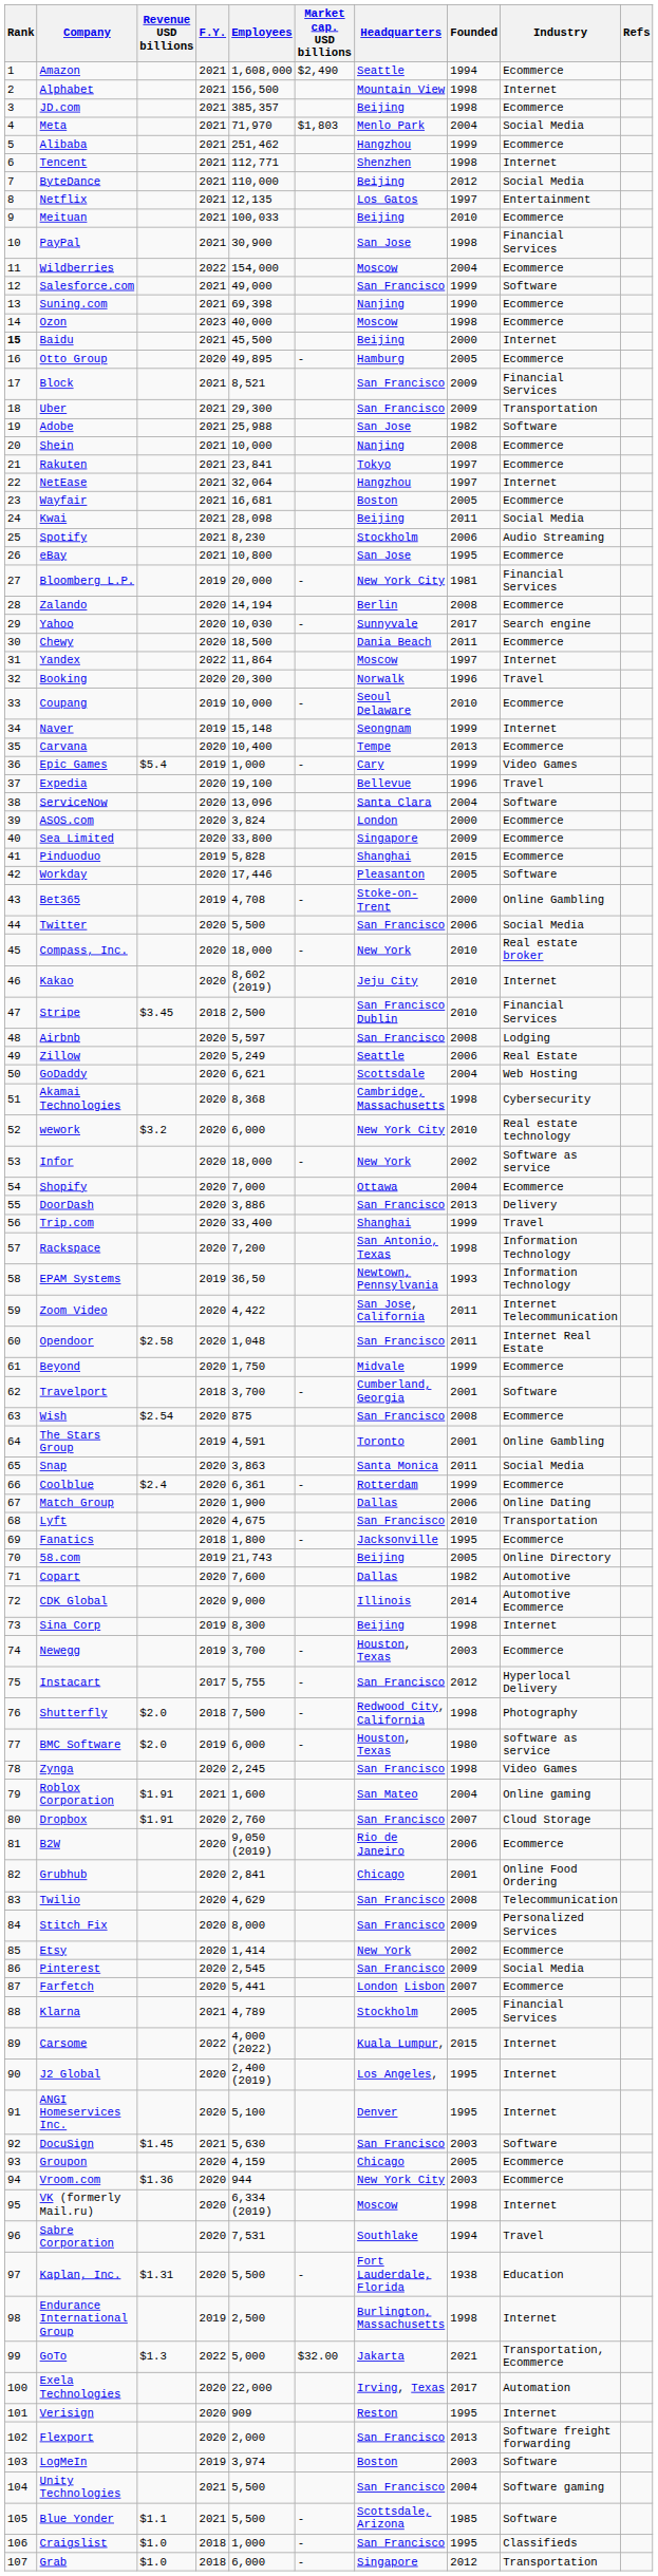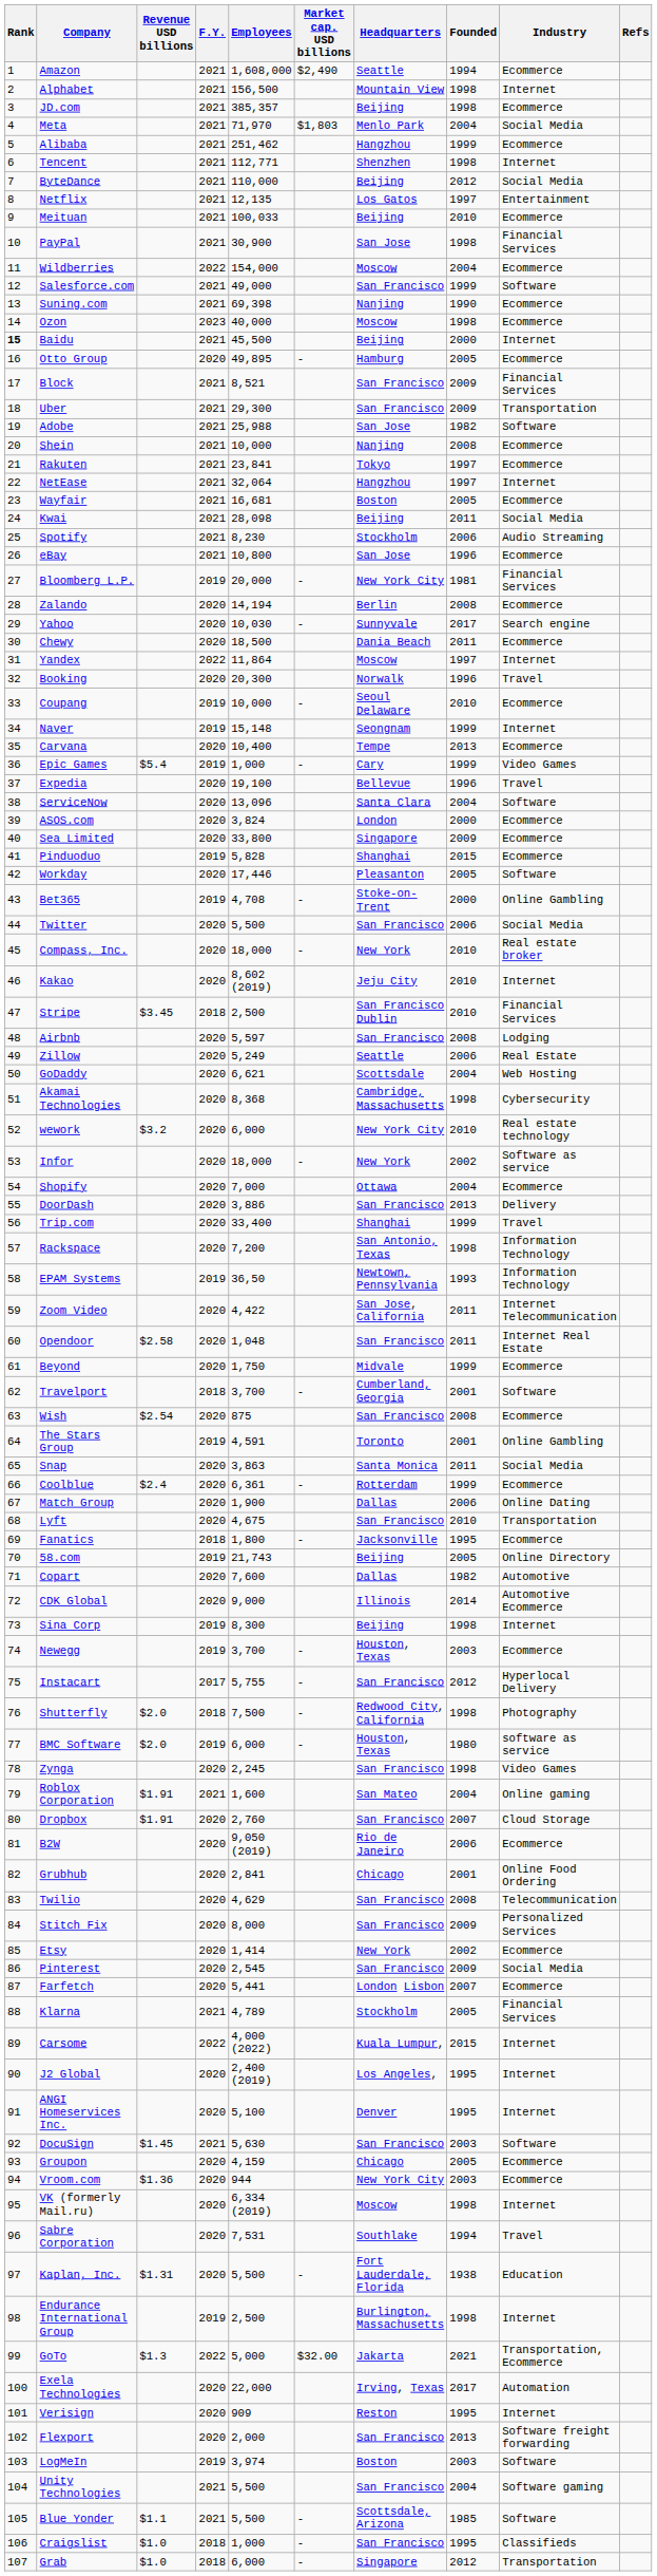eBay | Founded: 1995 -> 1996
